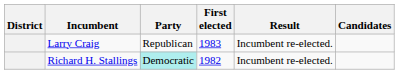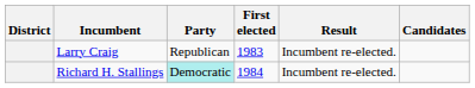Richard H. Stallings | First elected: 1982 -> 1984
